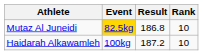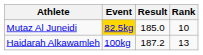Mutaz Al Juneidi | Result: 186.8 -> 185.0
Haidarah Alkawamleh | Rank: 10 -> 13
